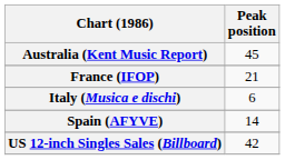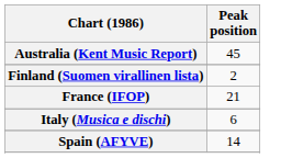+ row: Finland (Suomen virallinen lista) | 2
- row: US 12-inch Singles Sales (Billboard) | 42
